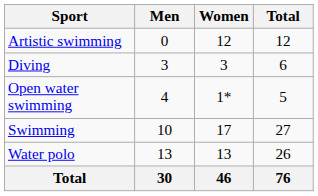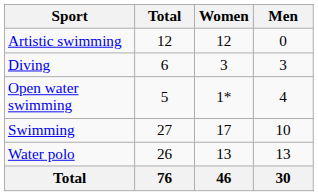columns swapped: Men <-> Total
